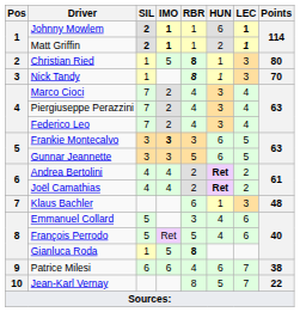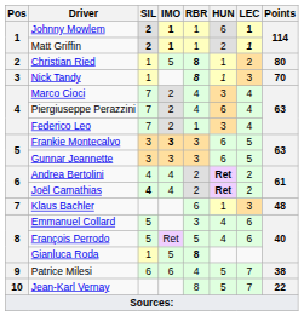Christian Ried | LEC: 3 -> 2
Piergiuseppe Perazzini | HUN: 3 -> 6
Federico Leo | RBR: 4 -> 1
Gunnar Jeannette | RBR: 5 -> 3
Joël Camathias | SIL: normal -> bold
Patrice Milesi | HUN: 6 -> 5
